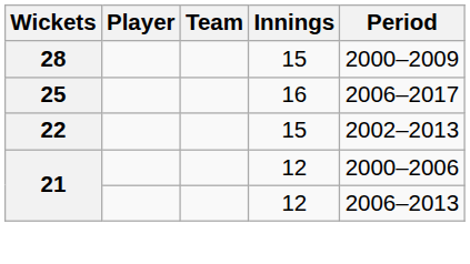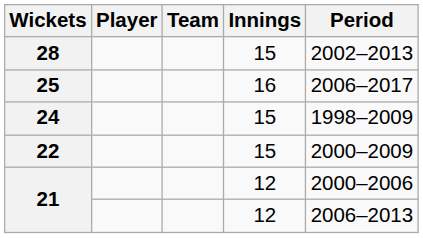28 | Period: 2000–2009 -> 2002–2013
+ row: 24 | 15 | 1998–2009
22 | Period: 2002–2013 -> 2000–2009
